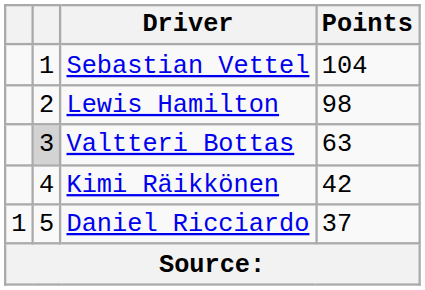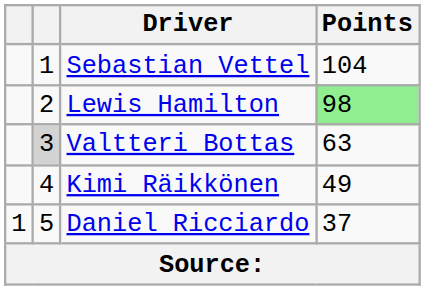Lewis Hamilton | Points: no background -> lightgreen background
Kimi Räikkönen | Points: 42 -> 49
